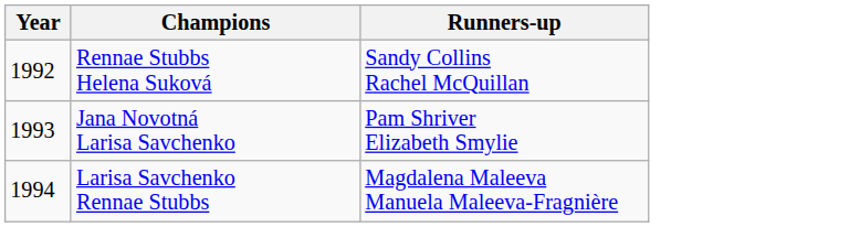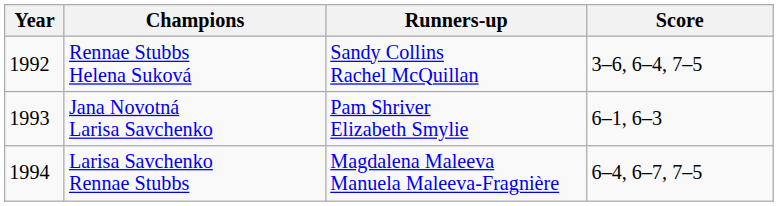+ column: Score | 3–6, 6–4, 7–5 | 6–1, 6–3 | 6–4, 6–7, 7–5
